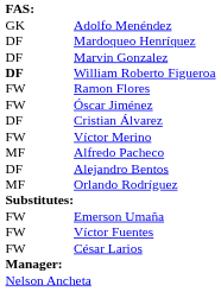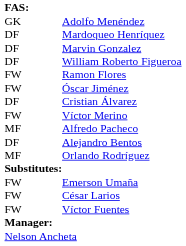William Roberto Figueroa | column 1: bold -> normal
rows swapped: Víctor Fuentes <-> César Larios
